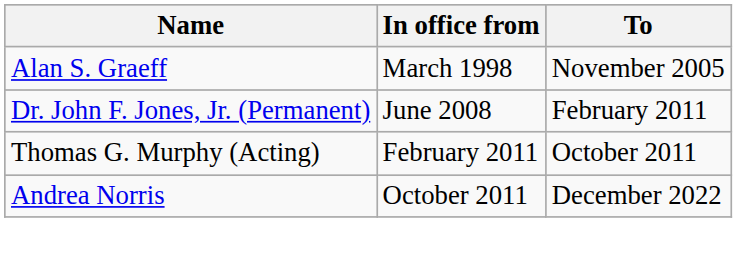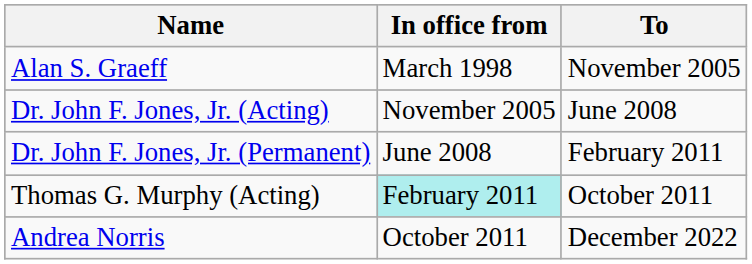+ row: Dr. John F. Jones, Jr. (Acting) | November 2005 | June 2008
Thomas G. Murphy (Acting) | In office from: no background -> paleturquoise background
